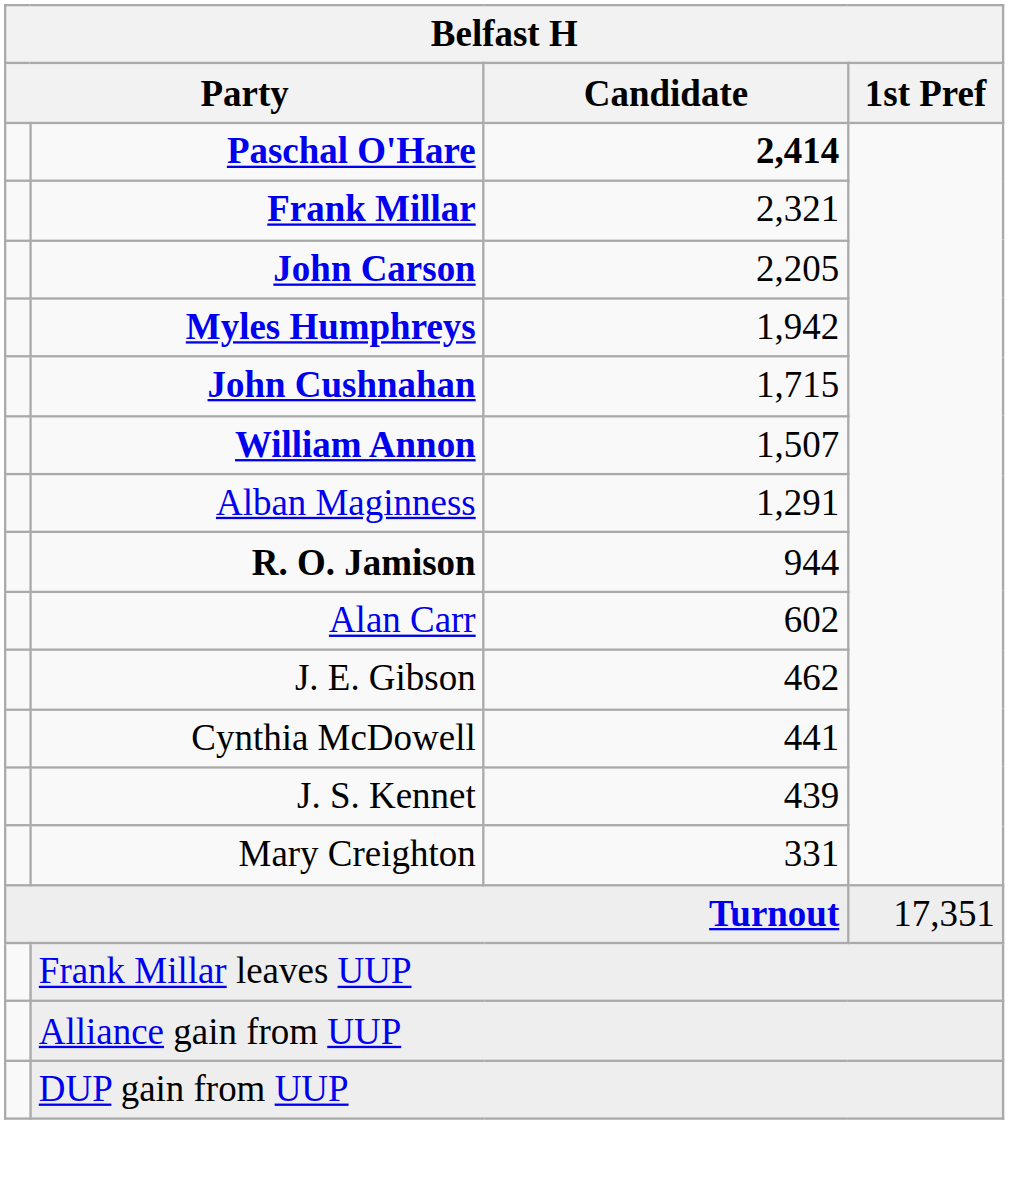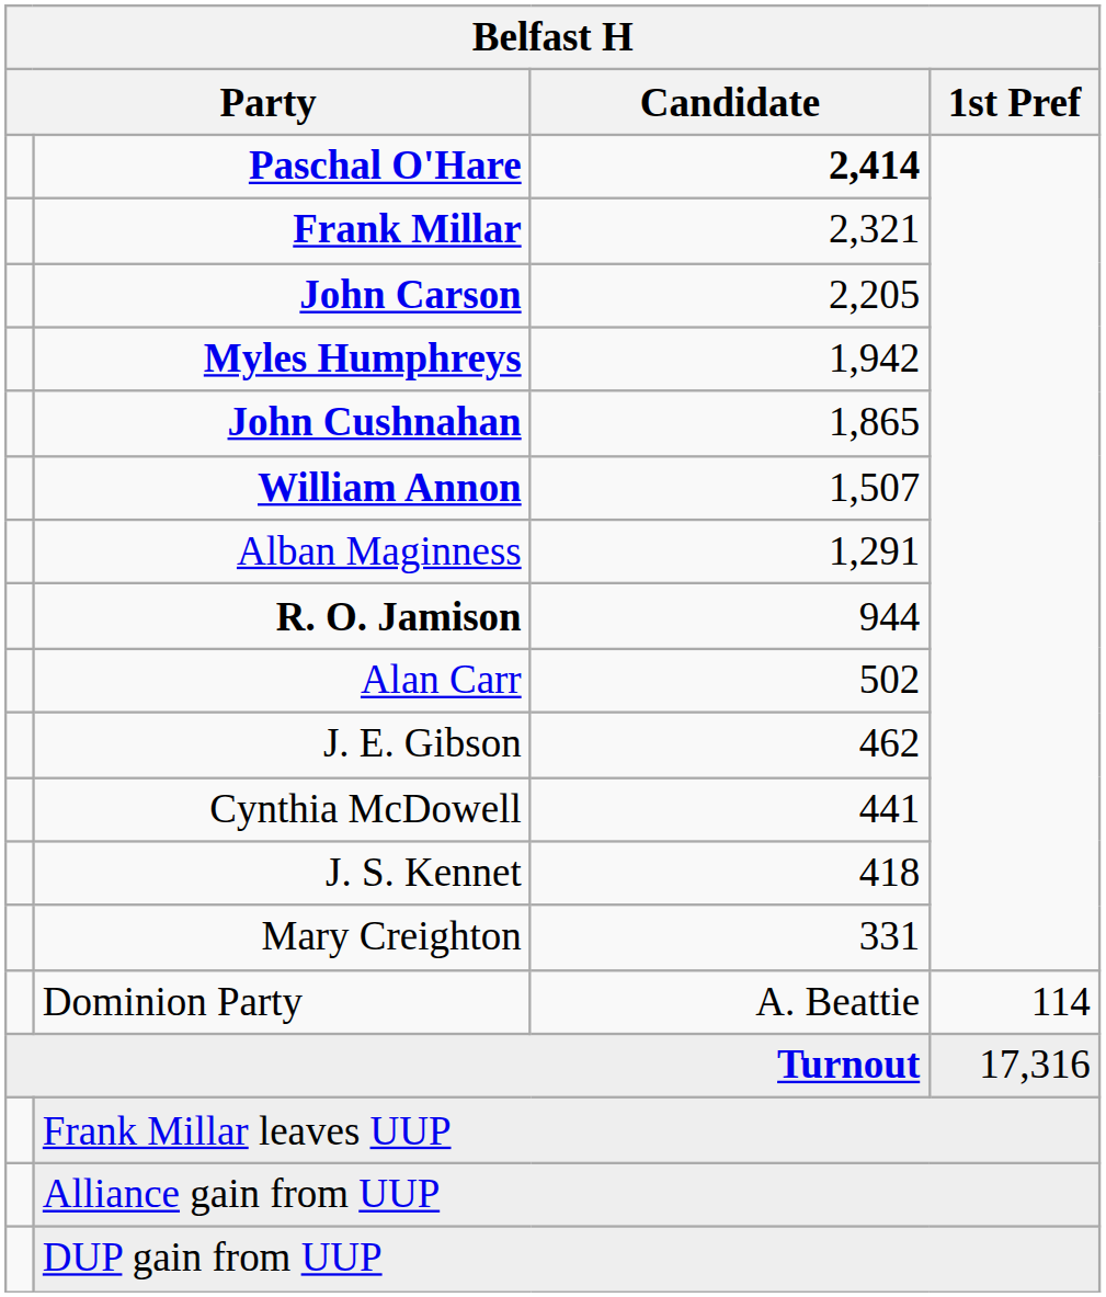John Cushnahan | Candidate: 1,715 -> 1,865
Alan Carr | Candidate: 602 -> 502
J. S. Kennet | Candidate: 439 -> 418
+ row: Dominion Party | A. Beattie | 114
Turnout | 1st Pref: 17,351 -> 17,316
